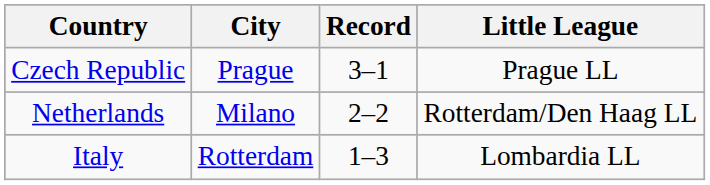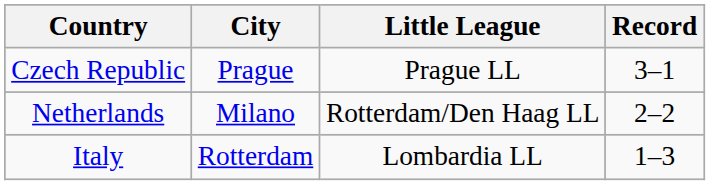columns swapped: Little League <-> Record
